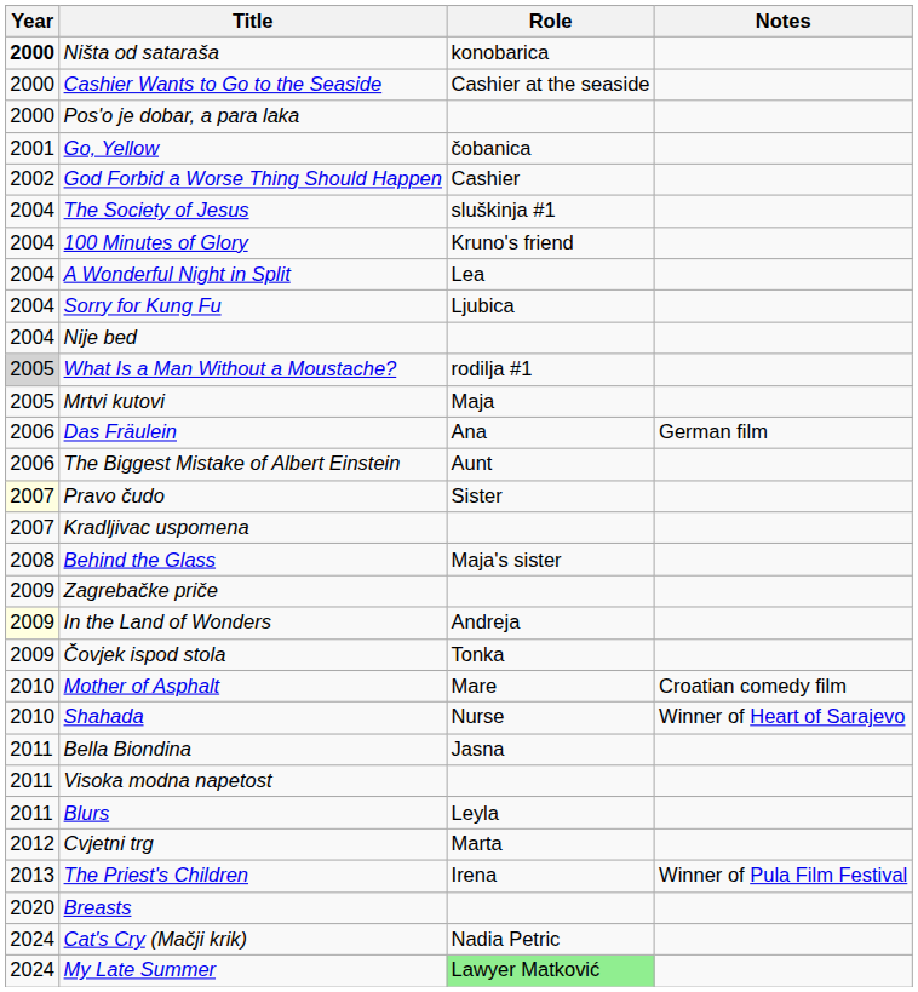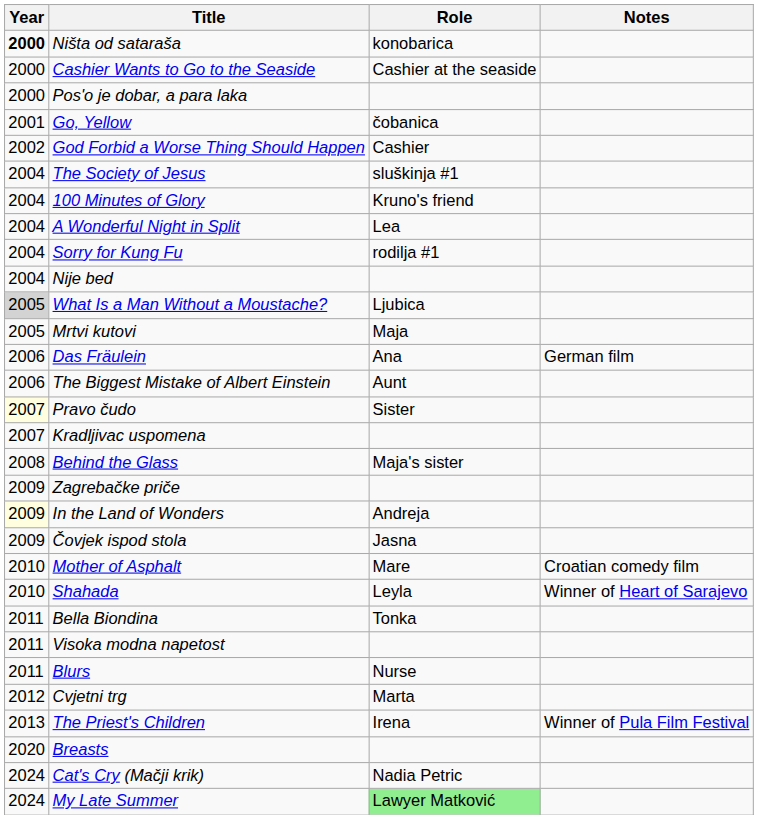Sorry for Kung Fu | Role: Ljubica -> rodilja #1
What Is a Man Without a Moustache? | Role: rodilja #1 -> Ljubica
Čovjek ispod stola | Role: Tonka -> Jasna
Shahada | Role: Nurse -> Leyla
Bella Biondina | Role: Jasna -> Tonka
Blurs | Role: Leyla -> Nurse
